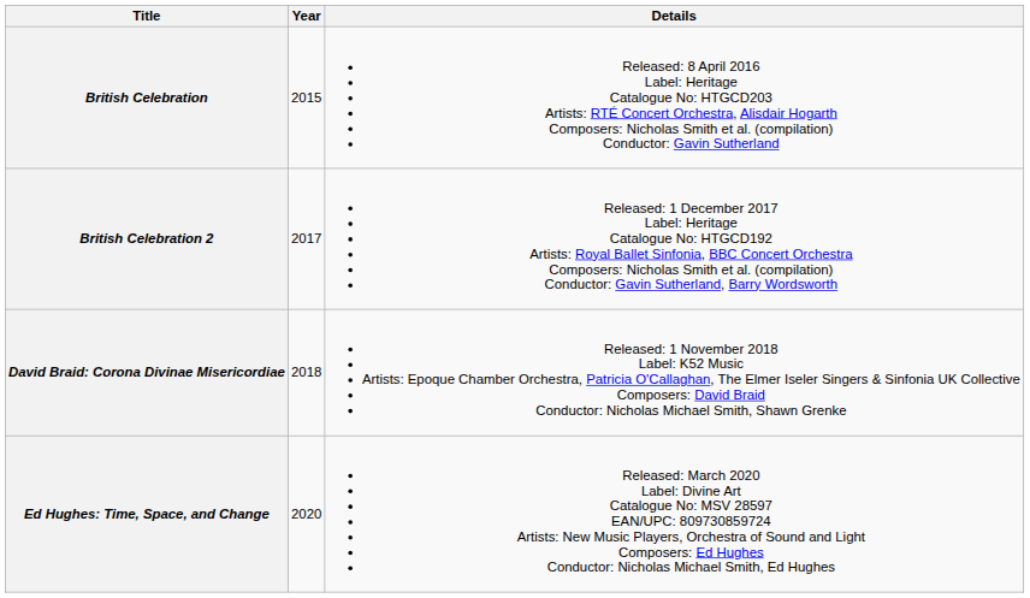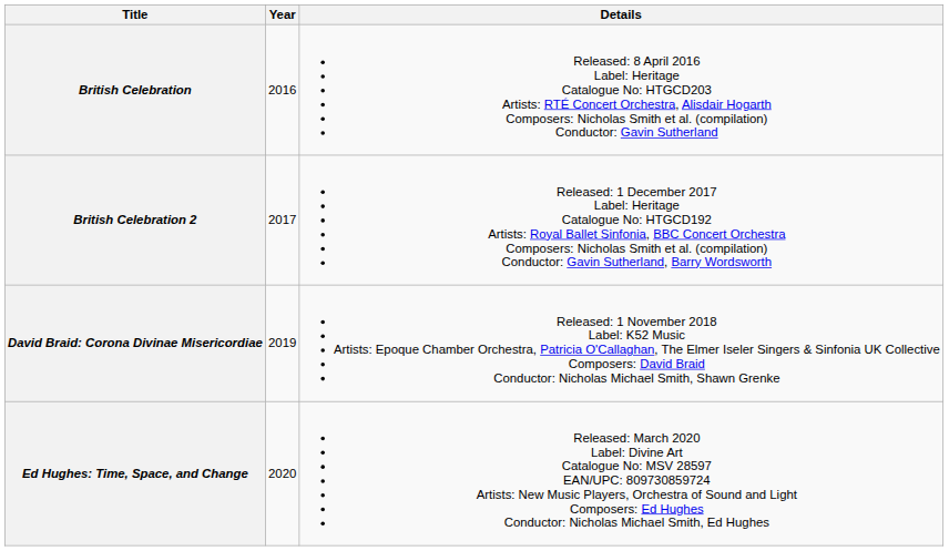British Celebration | Year: 2015 -> 2016
David Braid: Corona Divinae Misericordiae | Year: 2018 -> 2019
